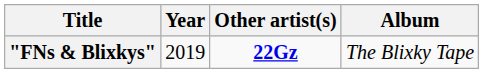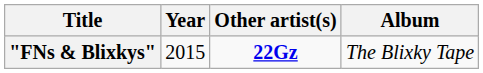"FNs & Blixkys" | Year: 2019 -> 2015
